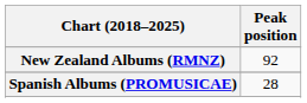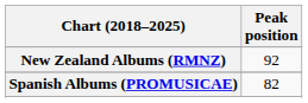Spanish Albums (PROMUSICAE) | Peak position: 28 -> 82
